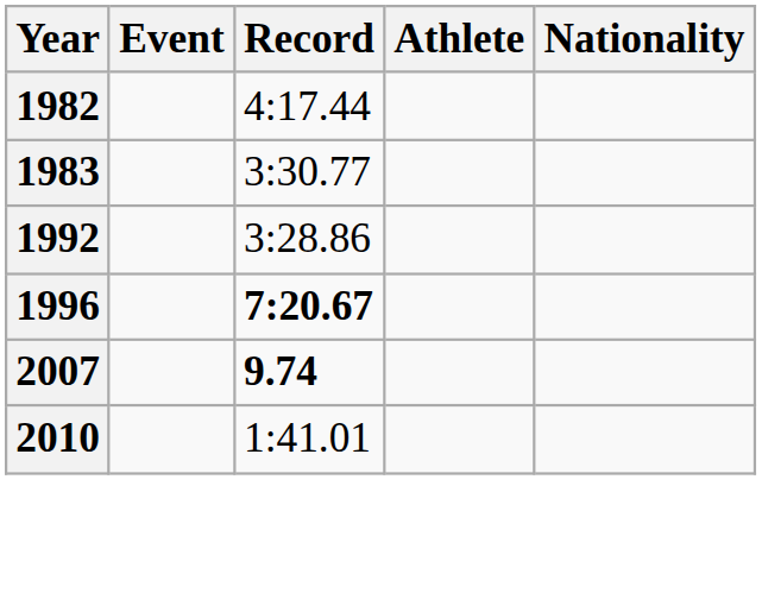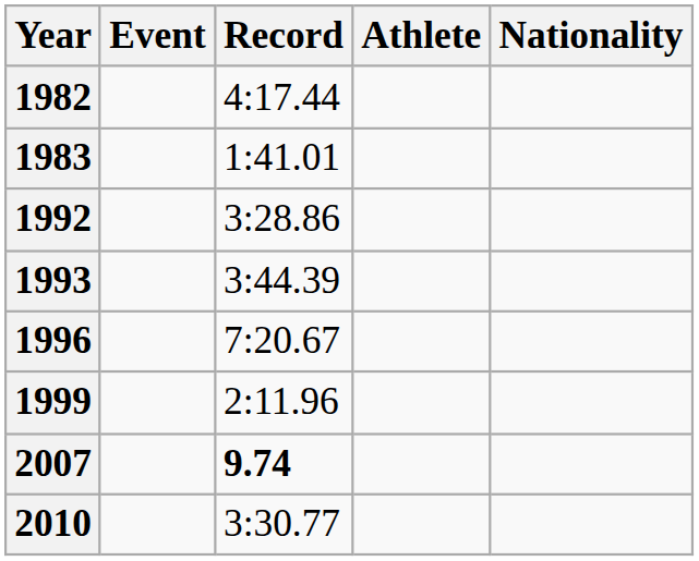1983 | Record: 3:30.77 -> 1:41.01
+ row: 1993 | 3:44.39
1996 | Record: bold -> normal
+ row: 1999 | 2:11.96
2010 | Record: 1:41.01 -> 3:30.77
